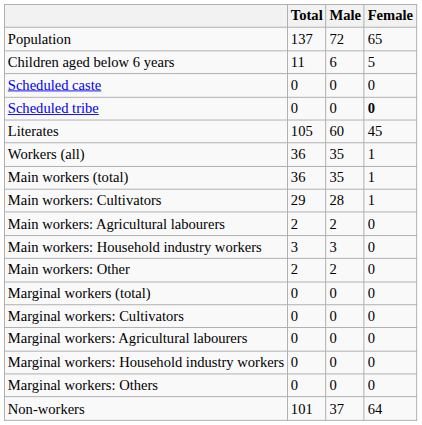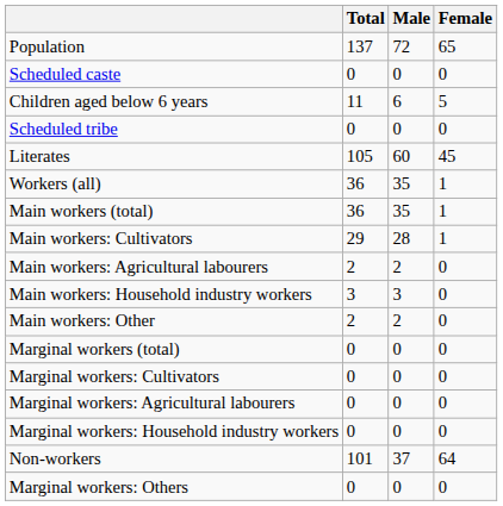rows swapped: Children aged below 6 years <-> Scheduled caste
Scheduled tribe | Female: bold -> normal
rows swapped: Marginal workers: Others <-> Non-workers
